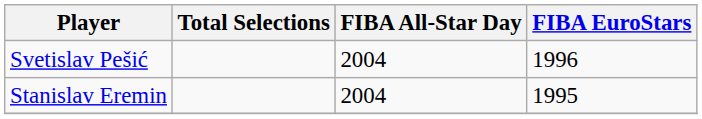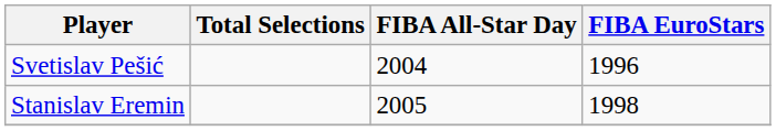Stanislav Eremin | FIBA All-Star Day: 2004 -> 2005
Stanislav Eremin | FIBA EuroStars: 1995 -> 1998
